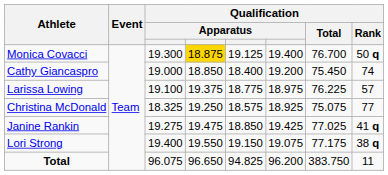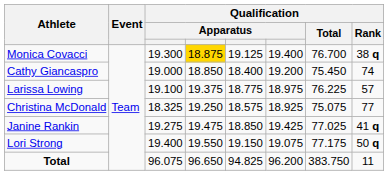Monica Covacci | Qualification / Rank: 50 q -> 38 q
Lori Strong | Qualification / Rank: 38 q -> 50 q
